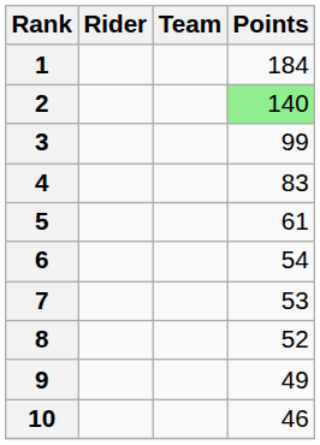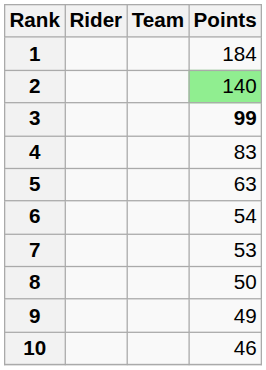3 | Points: normal -> bold
5 | Points: 61 -> 63
8 | Points: 52 -> 50
